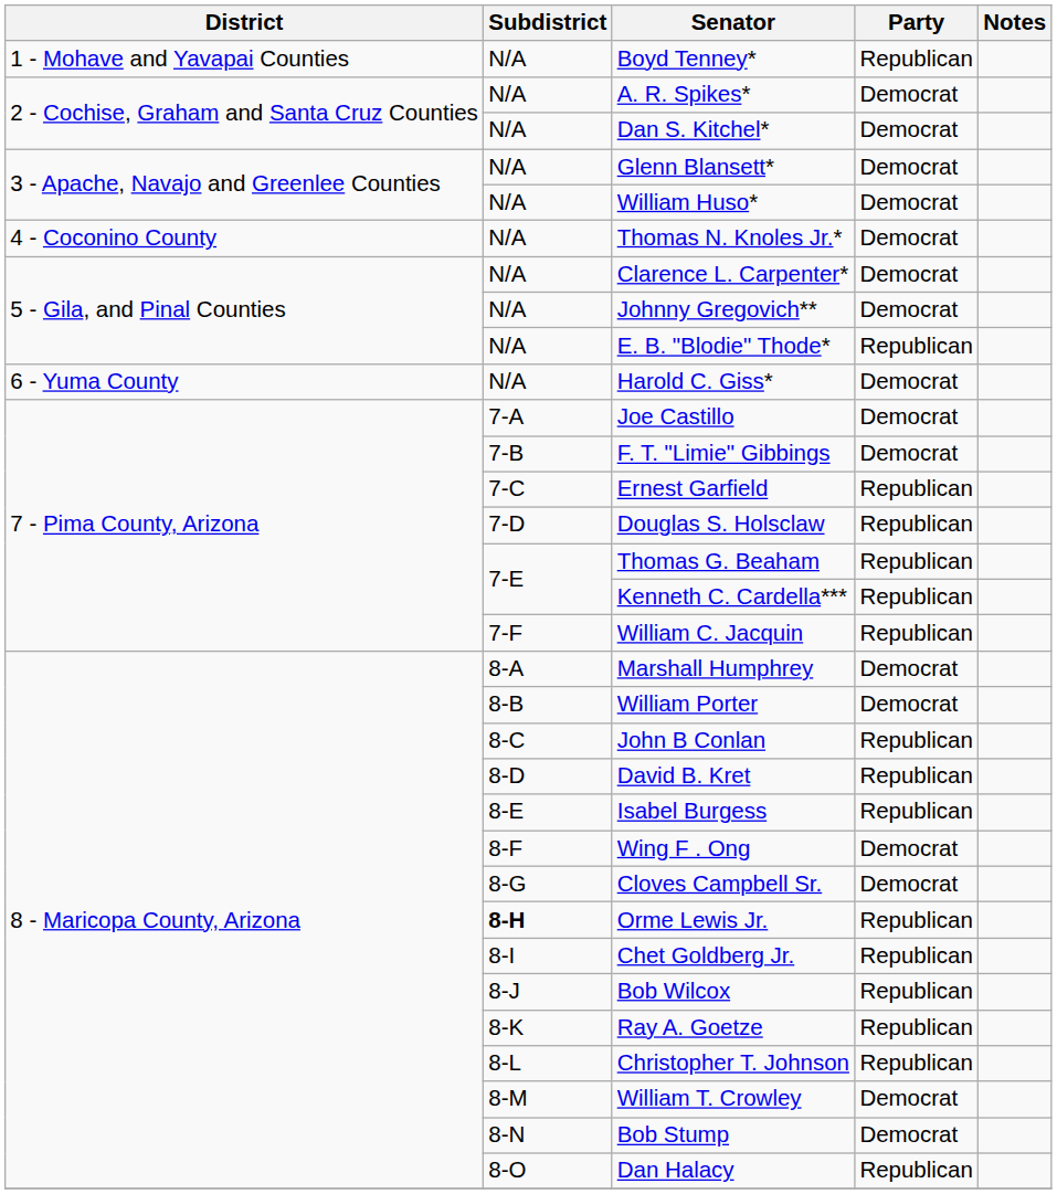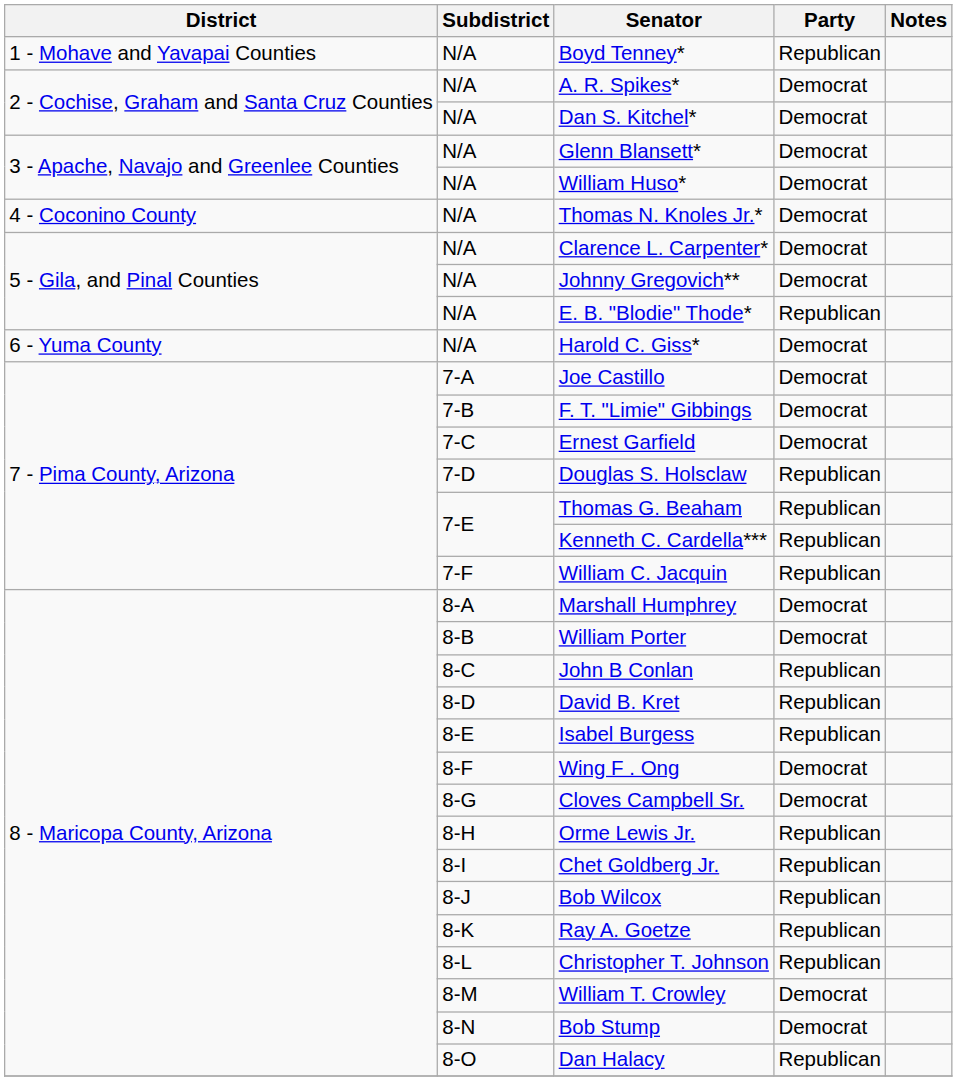Ernest Garfield | Party: Republican -> Democrat
Orme Lewis Jr. | Subdistrict: bold -> normal
